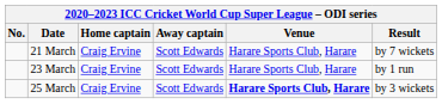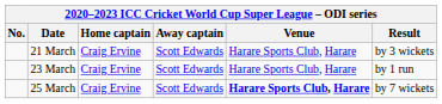21 March | Result: by 7 wickets -> by 3 wickets
25 March | Result: by 3 wickets -> by 7 wickets
